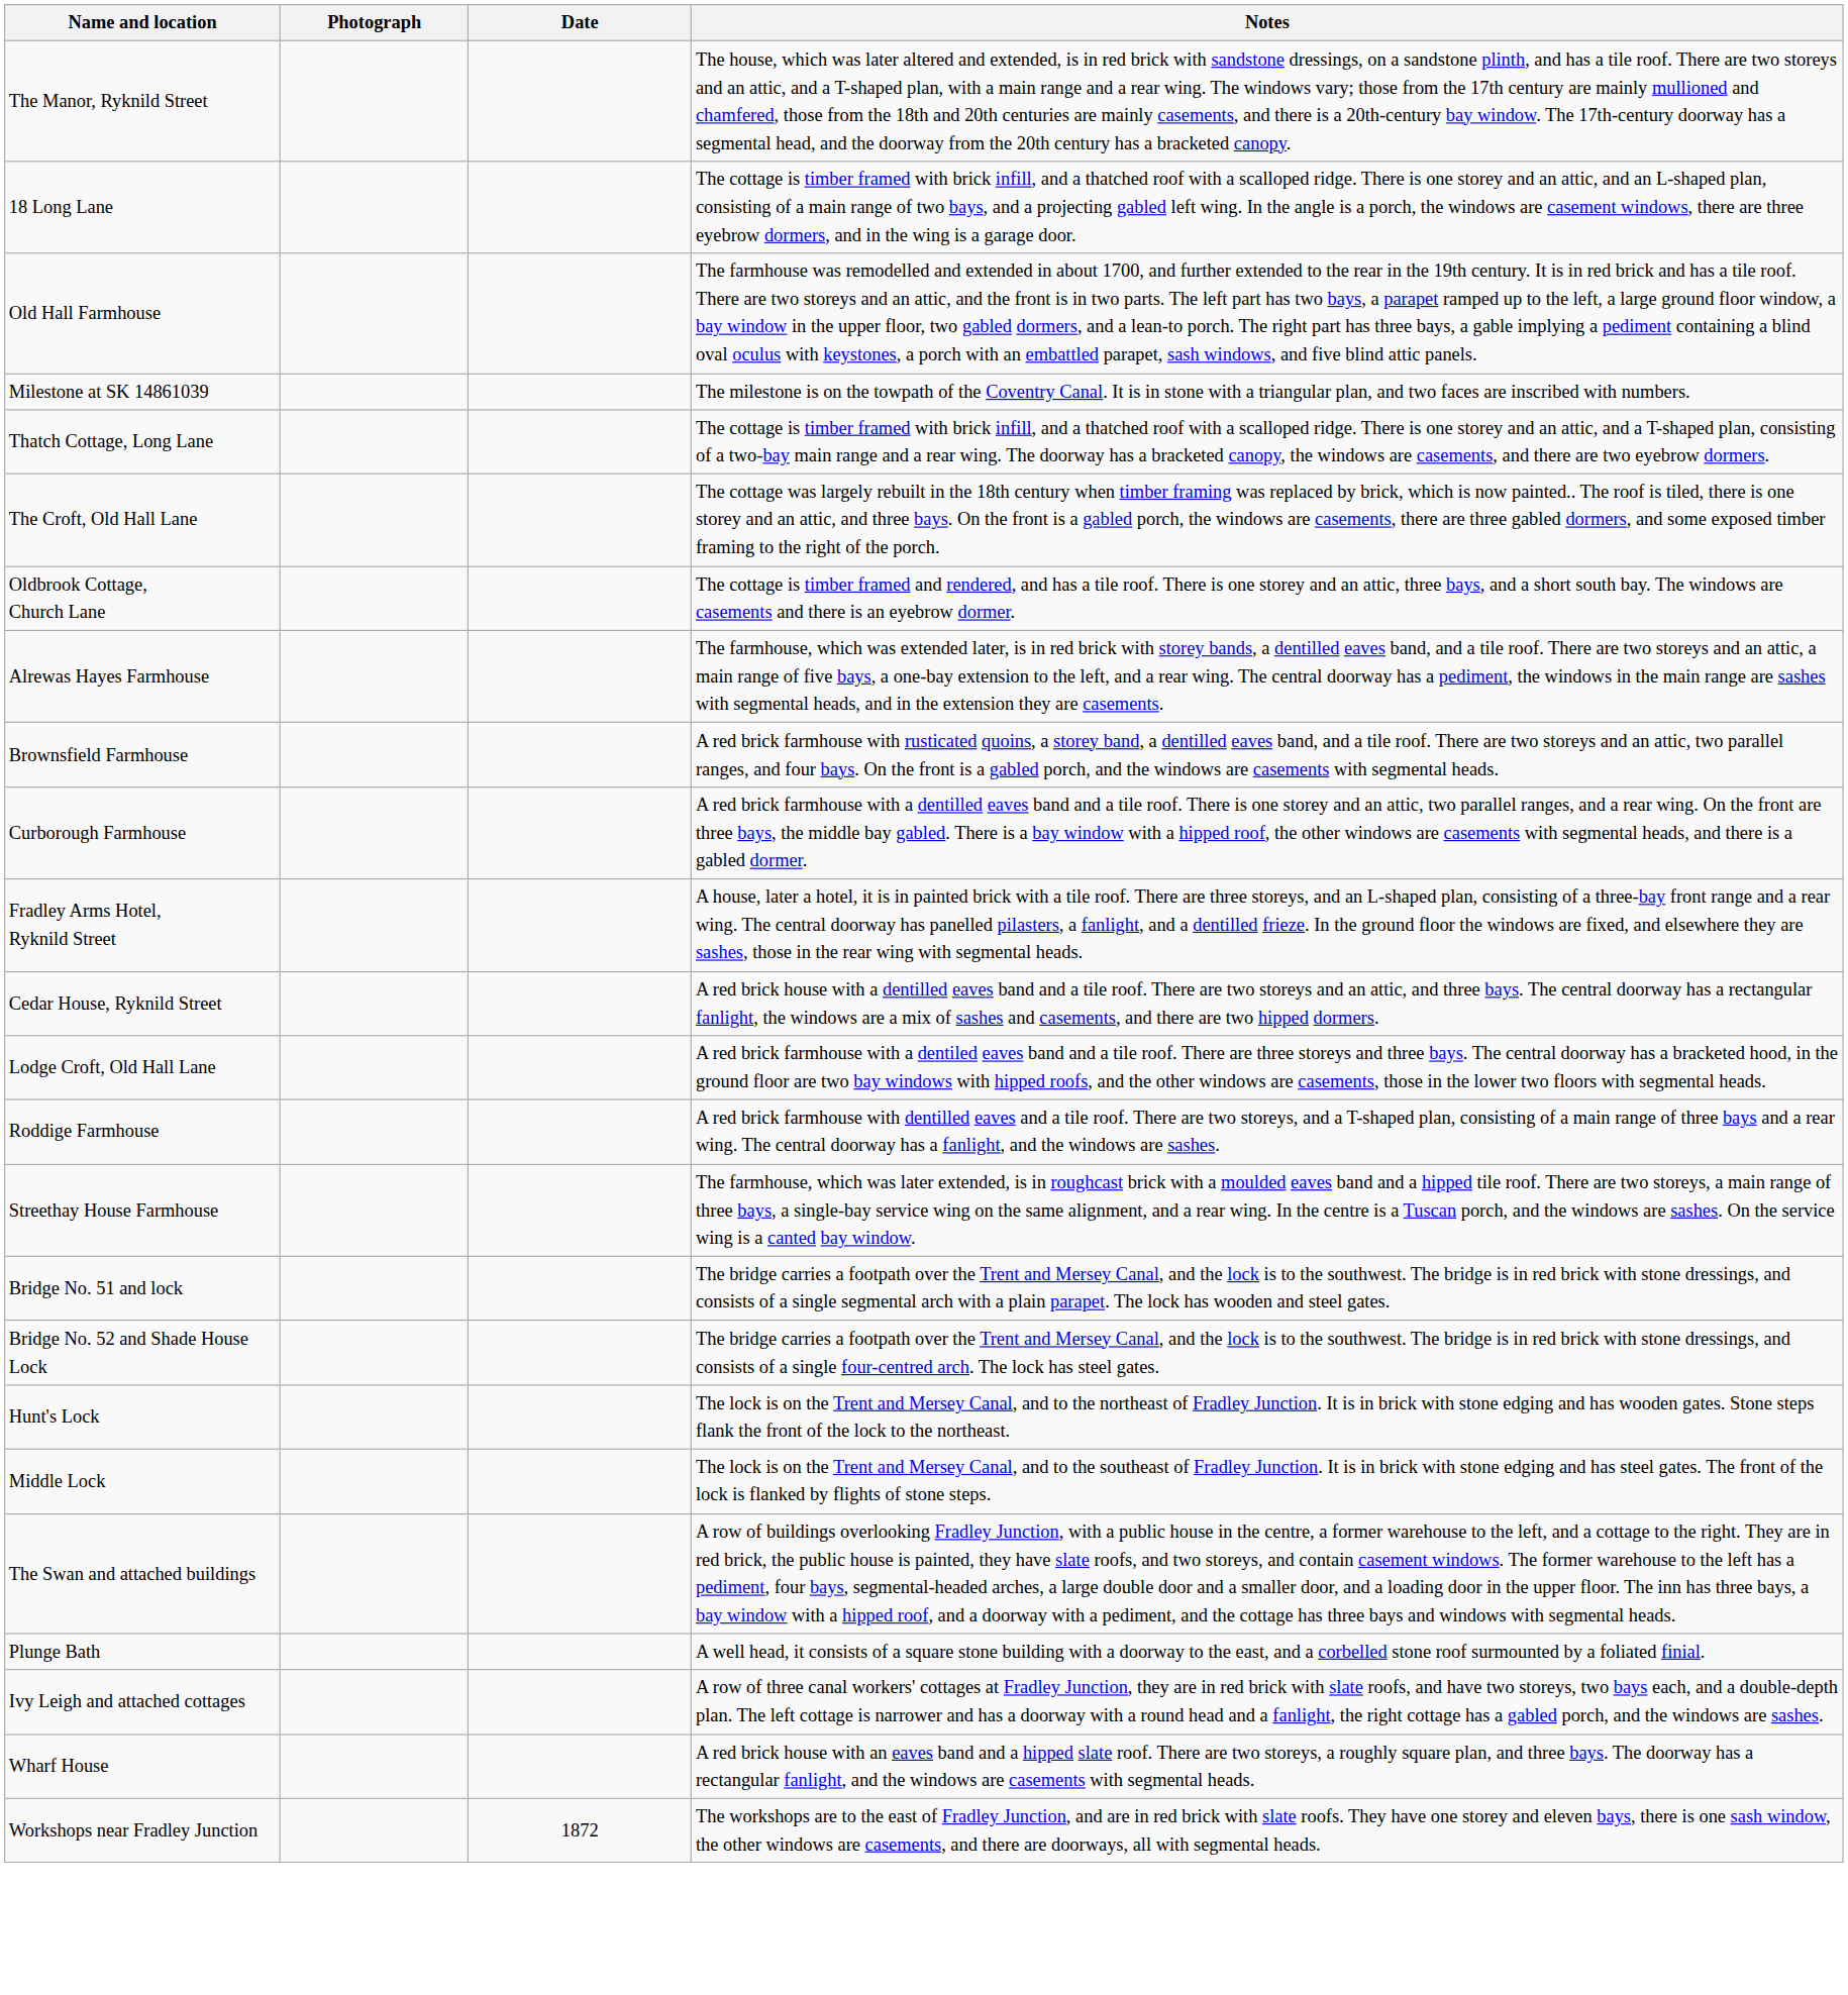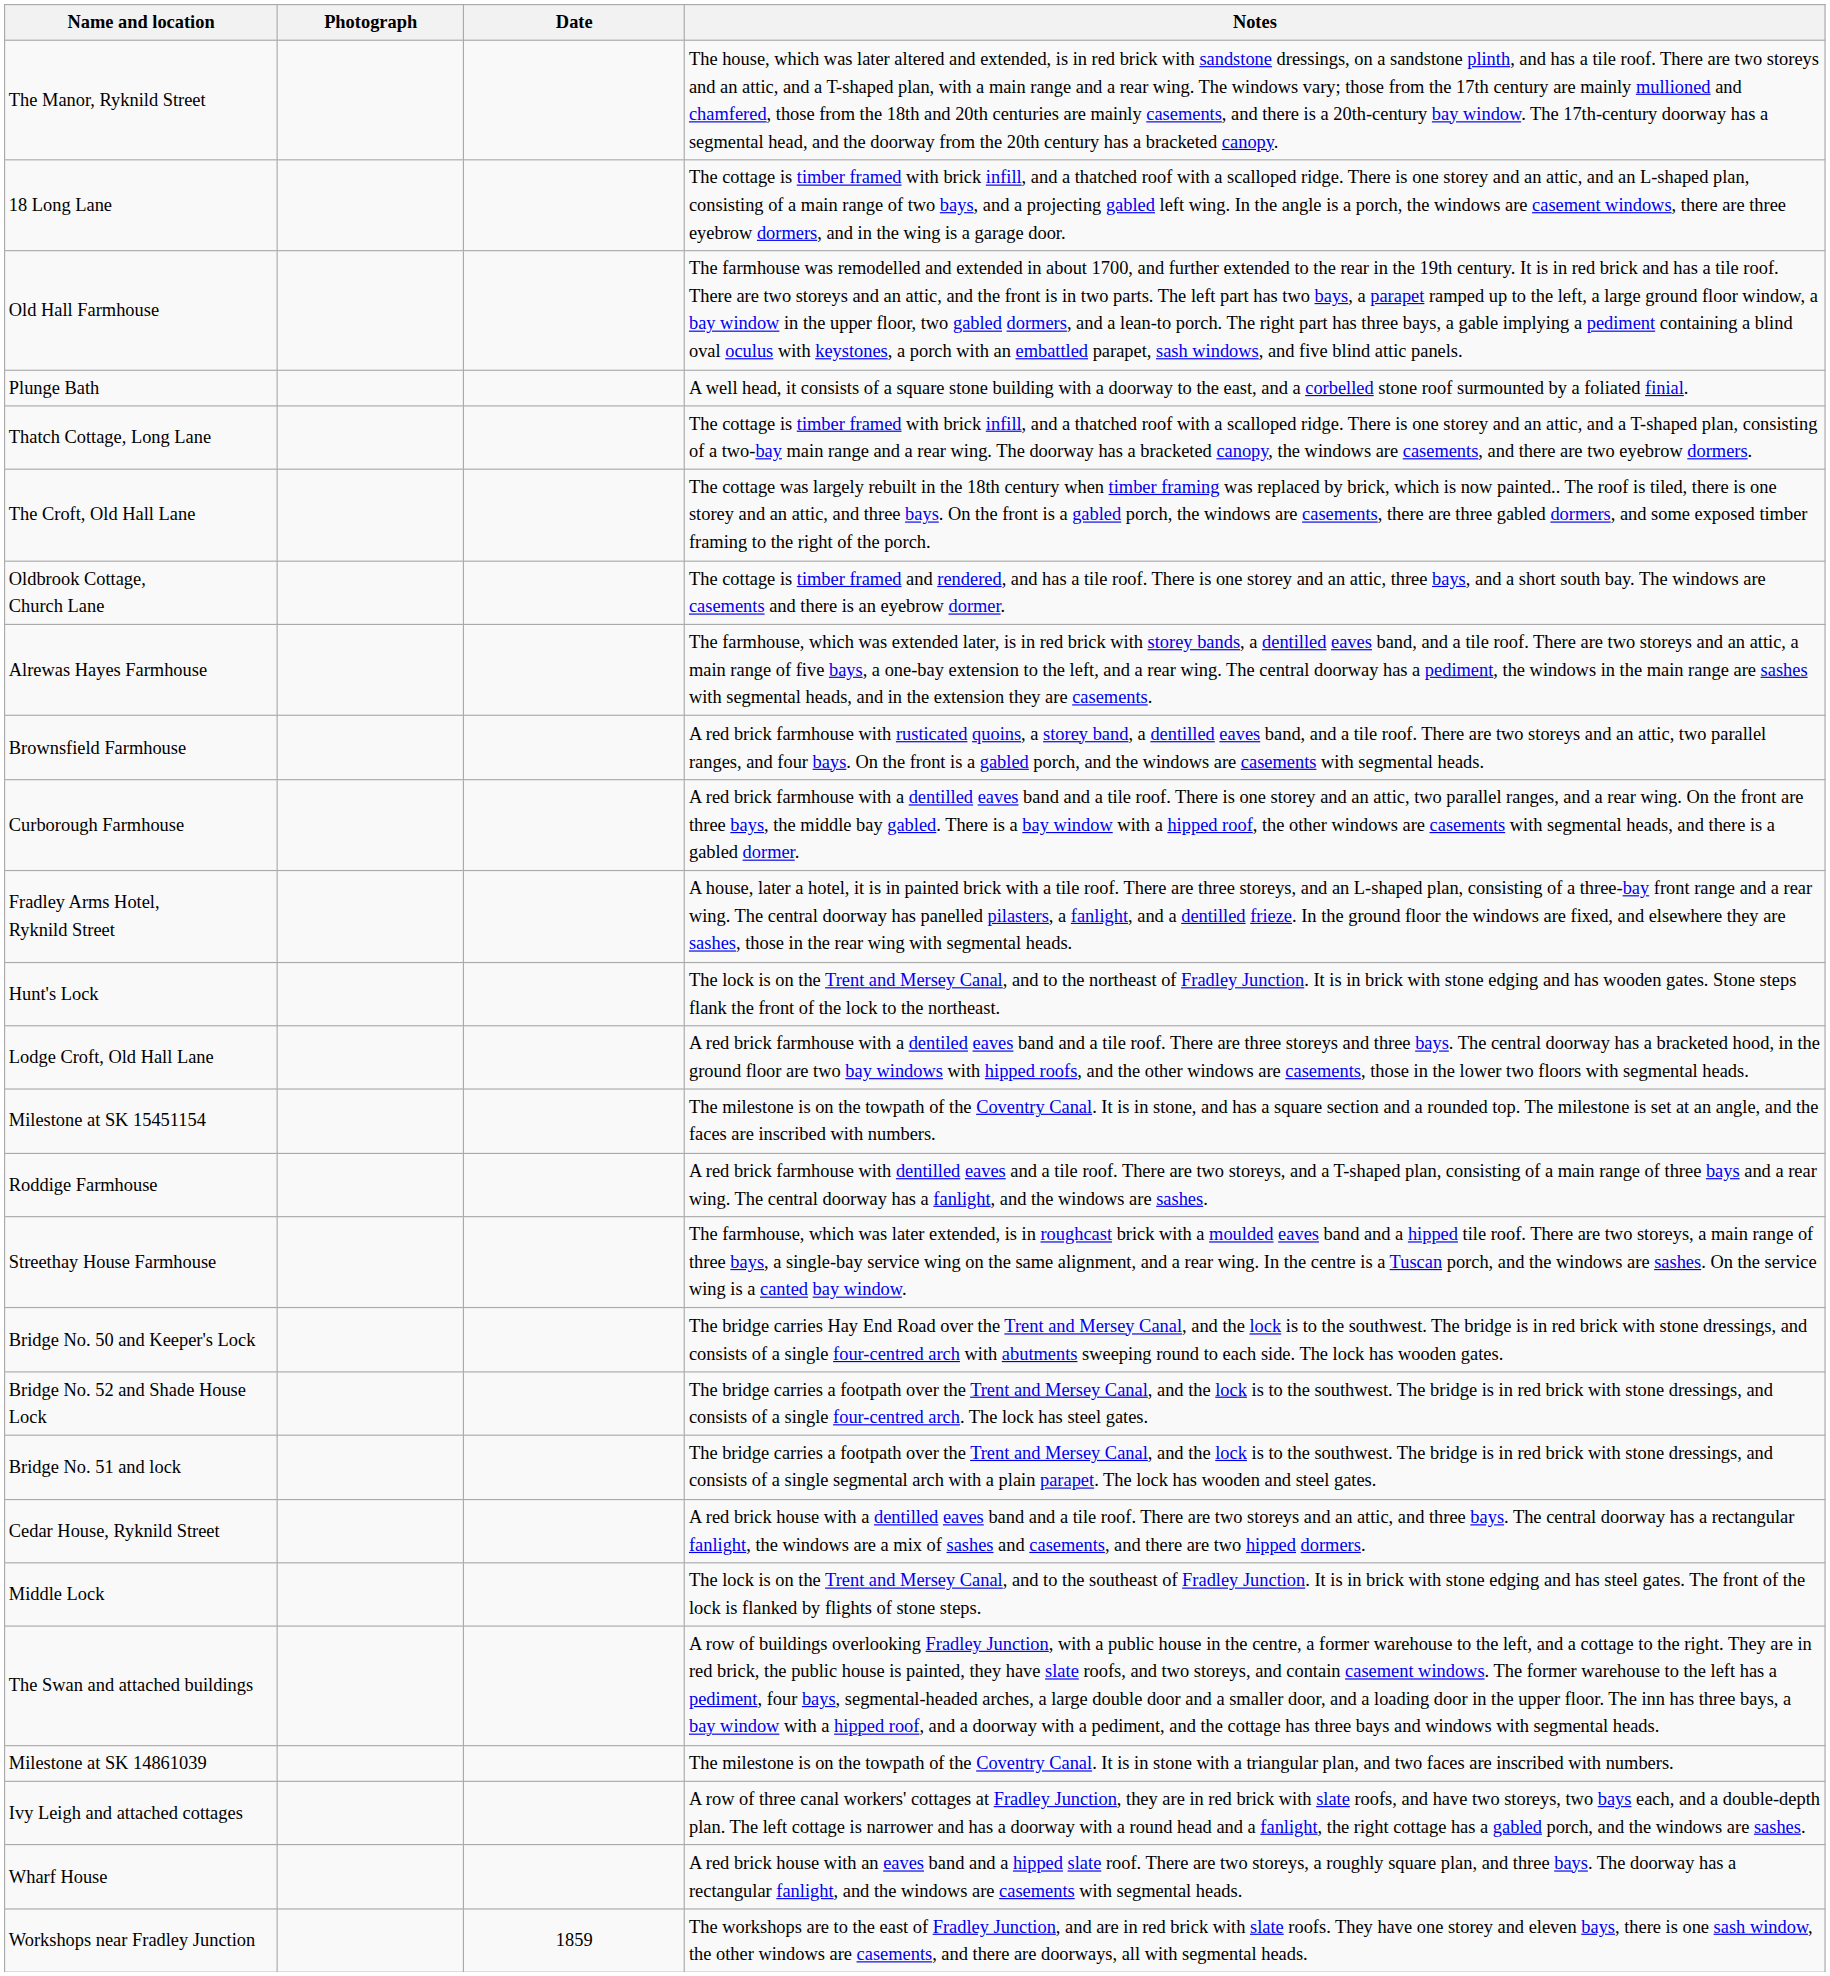rows swapped: Plunge Bath <-> Milestone at SK 14861039
rows swapped: Cedar House, Ryknild Street <-> Hunt's Lock
+ row: Milestone at SK 15451154 | The milestone is on the towpath of the Coventry Canal. It is in stone, and has a square section and a rounded top. The milestone is set at an angle, and the faces are inscribed with numbers.
+ row: Bridge No. 50 and Keeper's Lock | The bridge carries Hay End Road over the Trent and Mersey Canal, and the lock is to the southwest. The bridge is in red brick with stone dressings, and consists of a single four-centred arch with abutments sweeping round to each side. The lock has wooden gates.
rows swapped: Bridge No. 51 and lock <-> Bridge No. 52 and Shade House Lock
Workshops near Fradley Junction | Date: 1872 -> 1859
